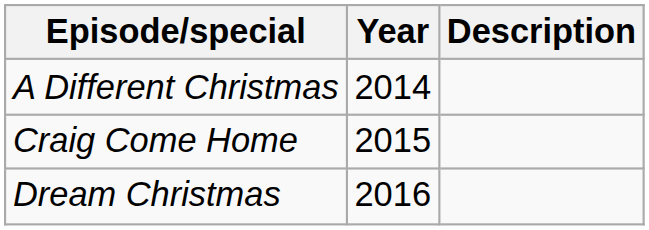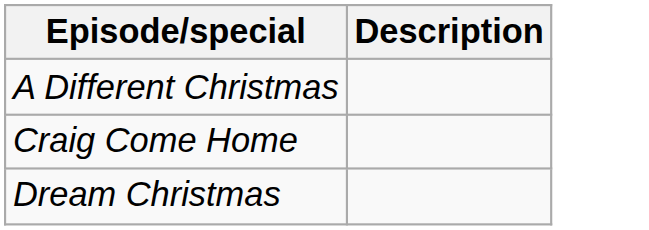- column: Year | 2014 | 2015 | 2016
